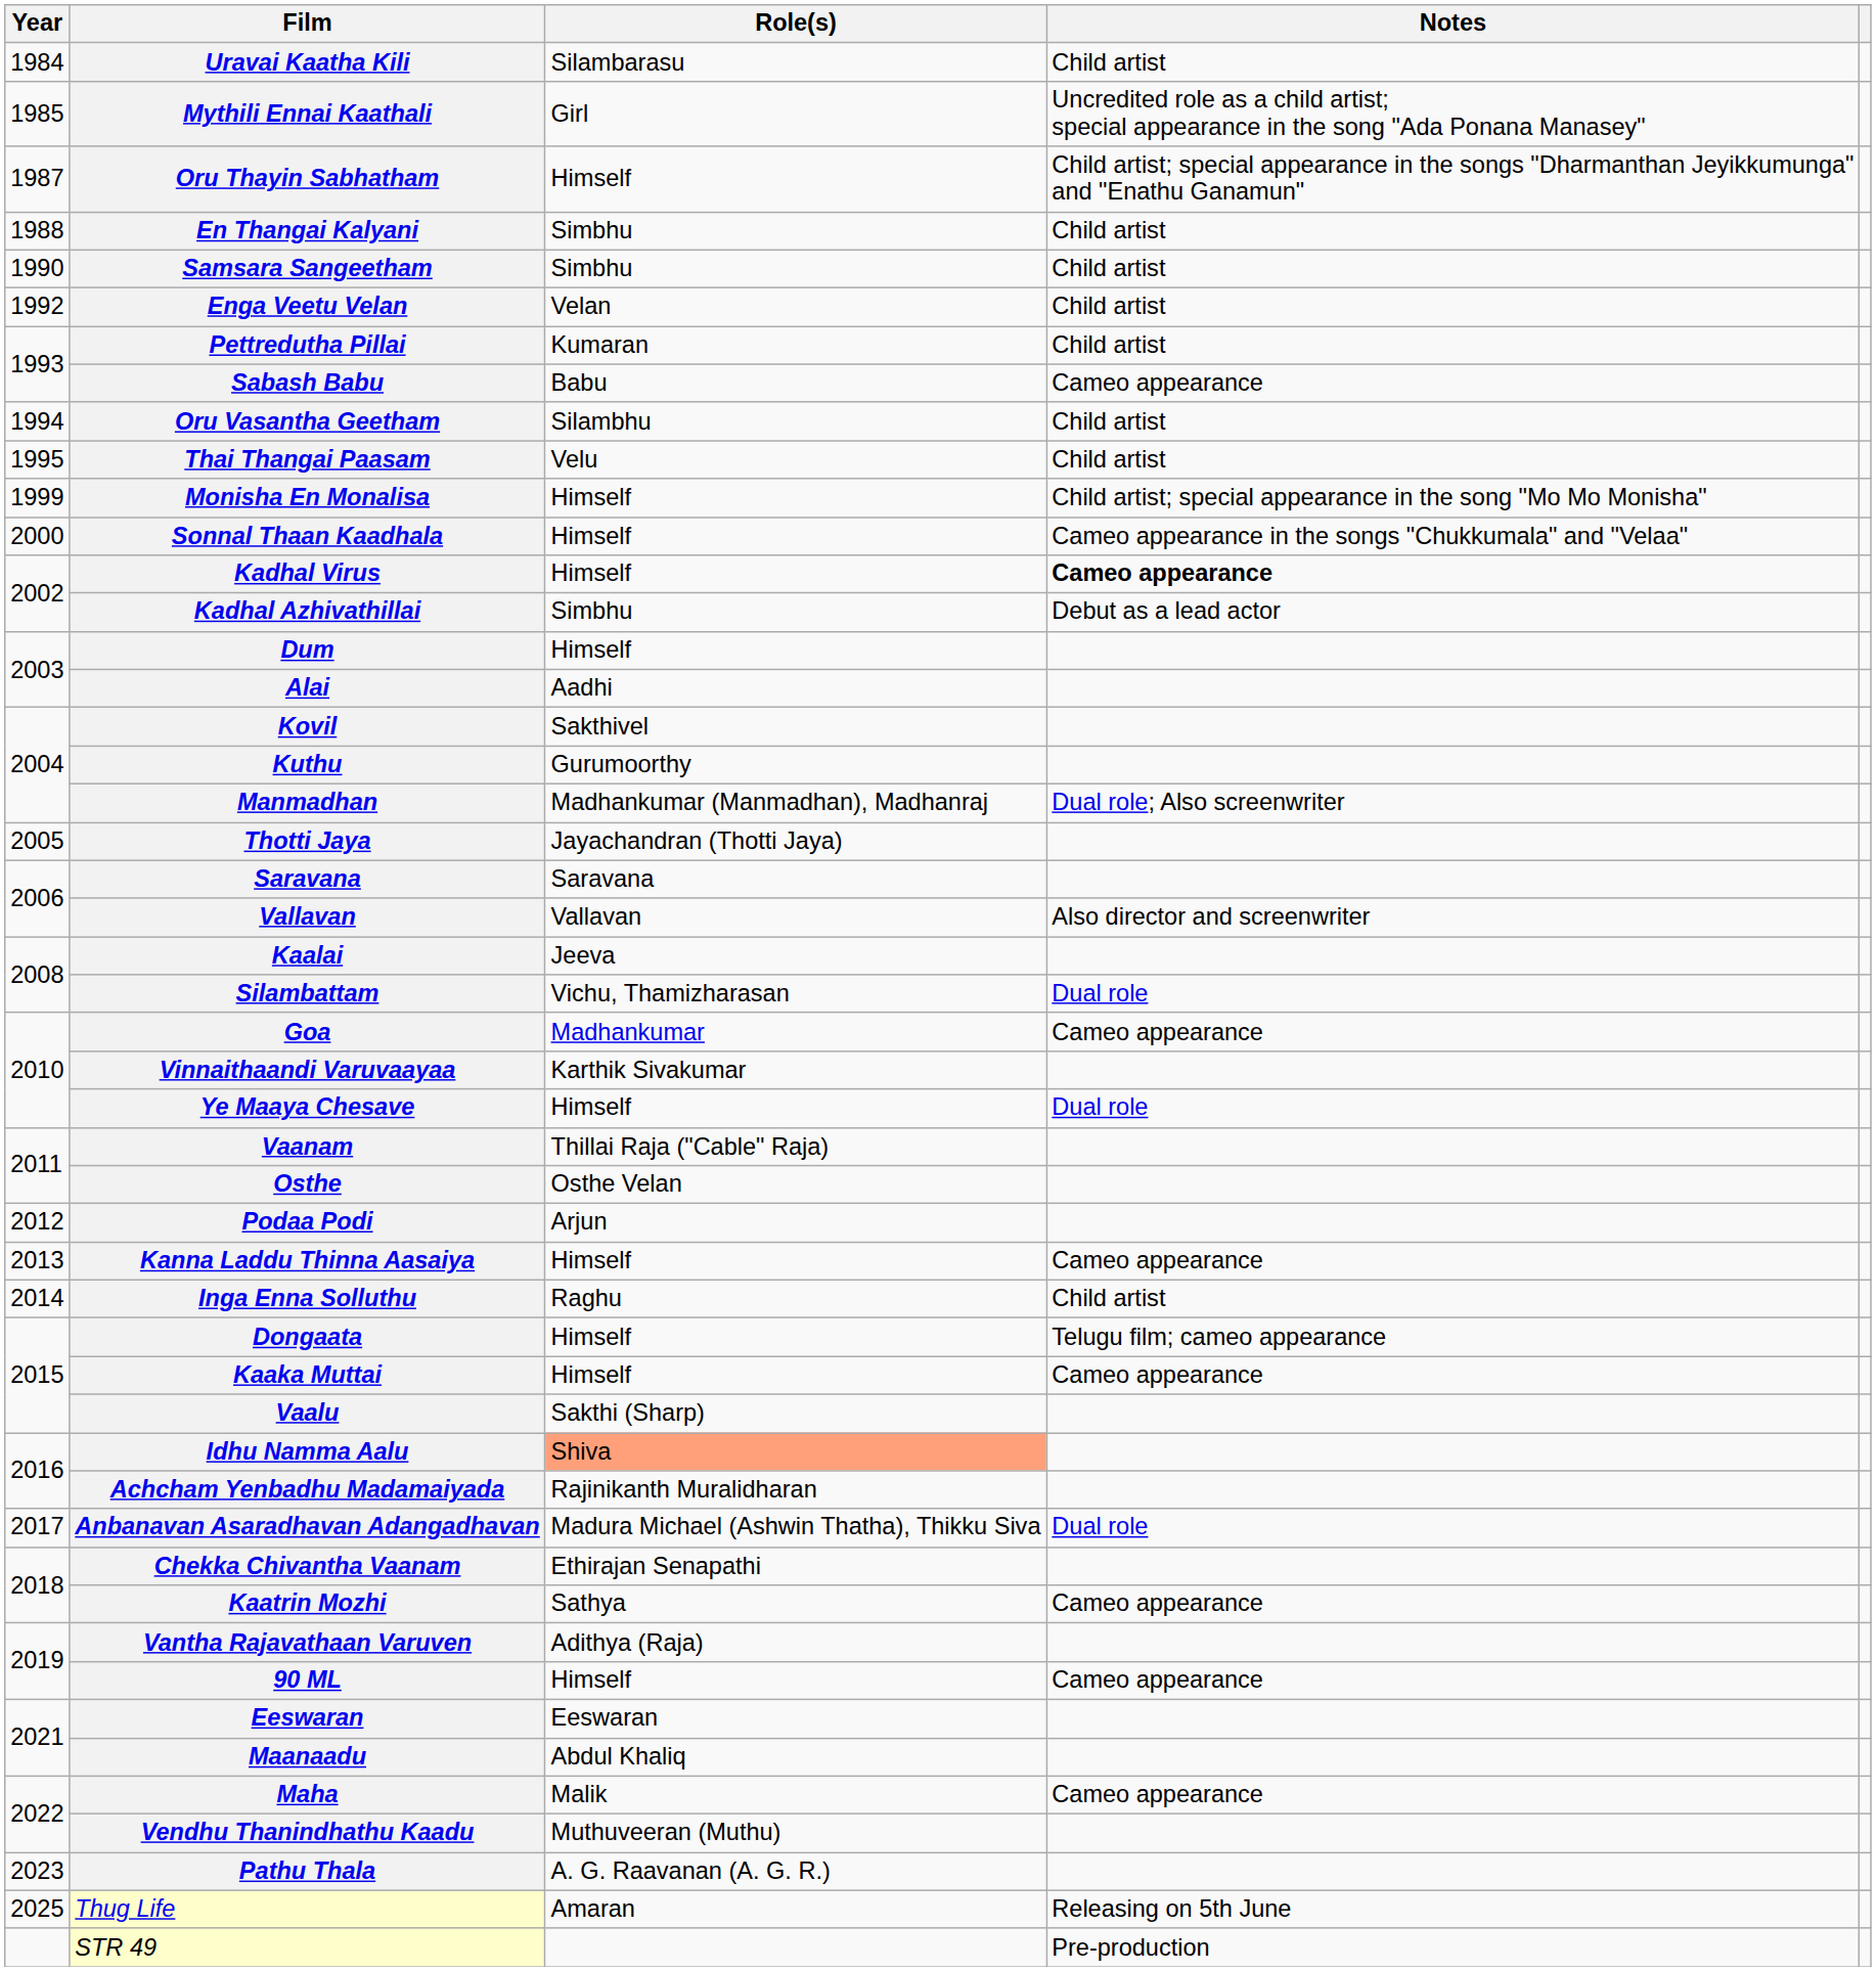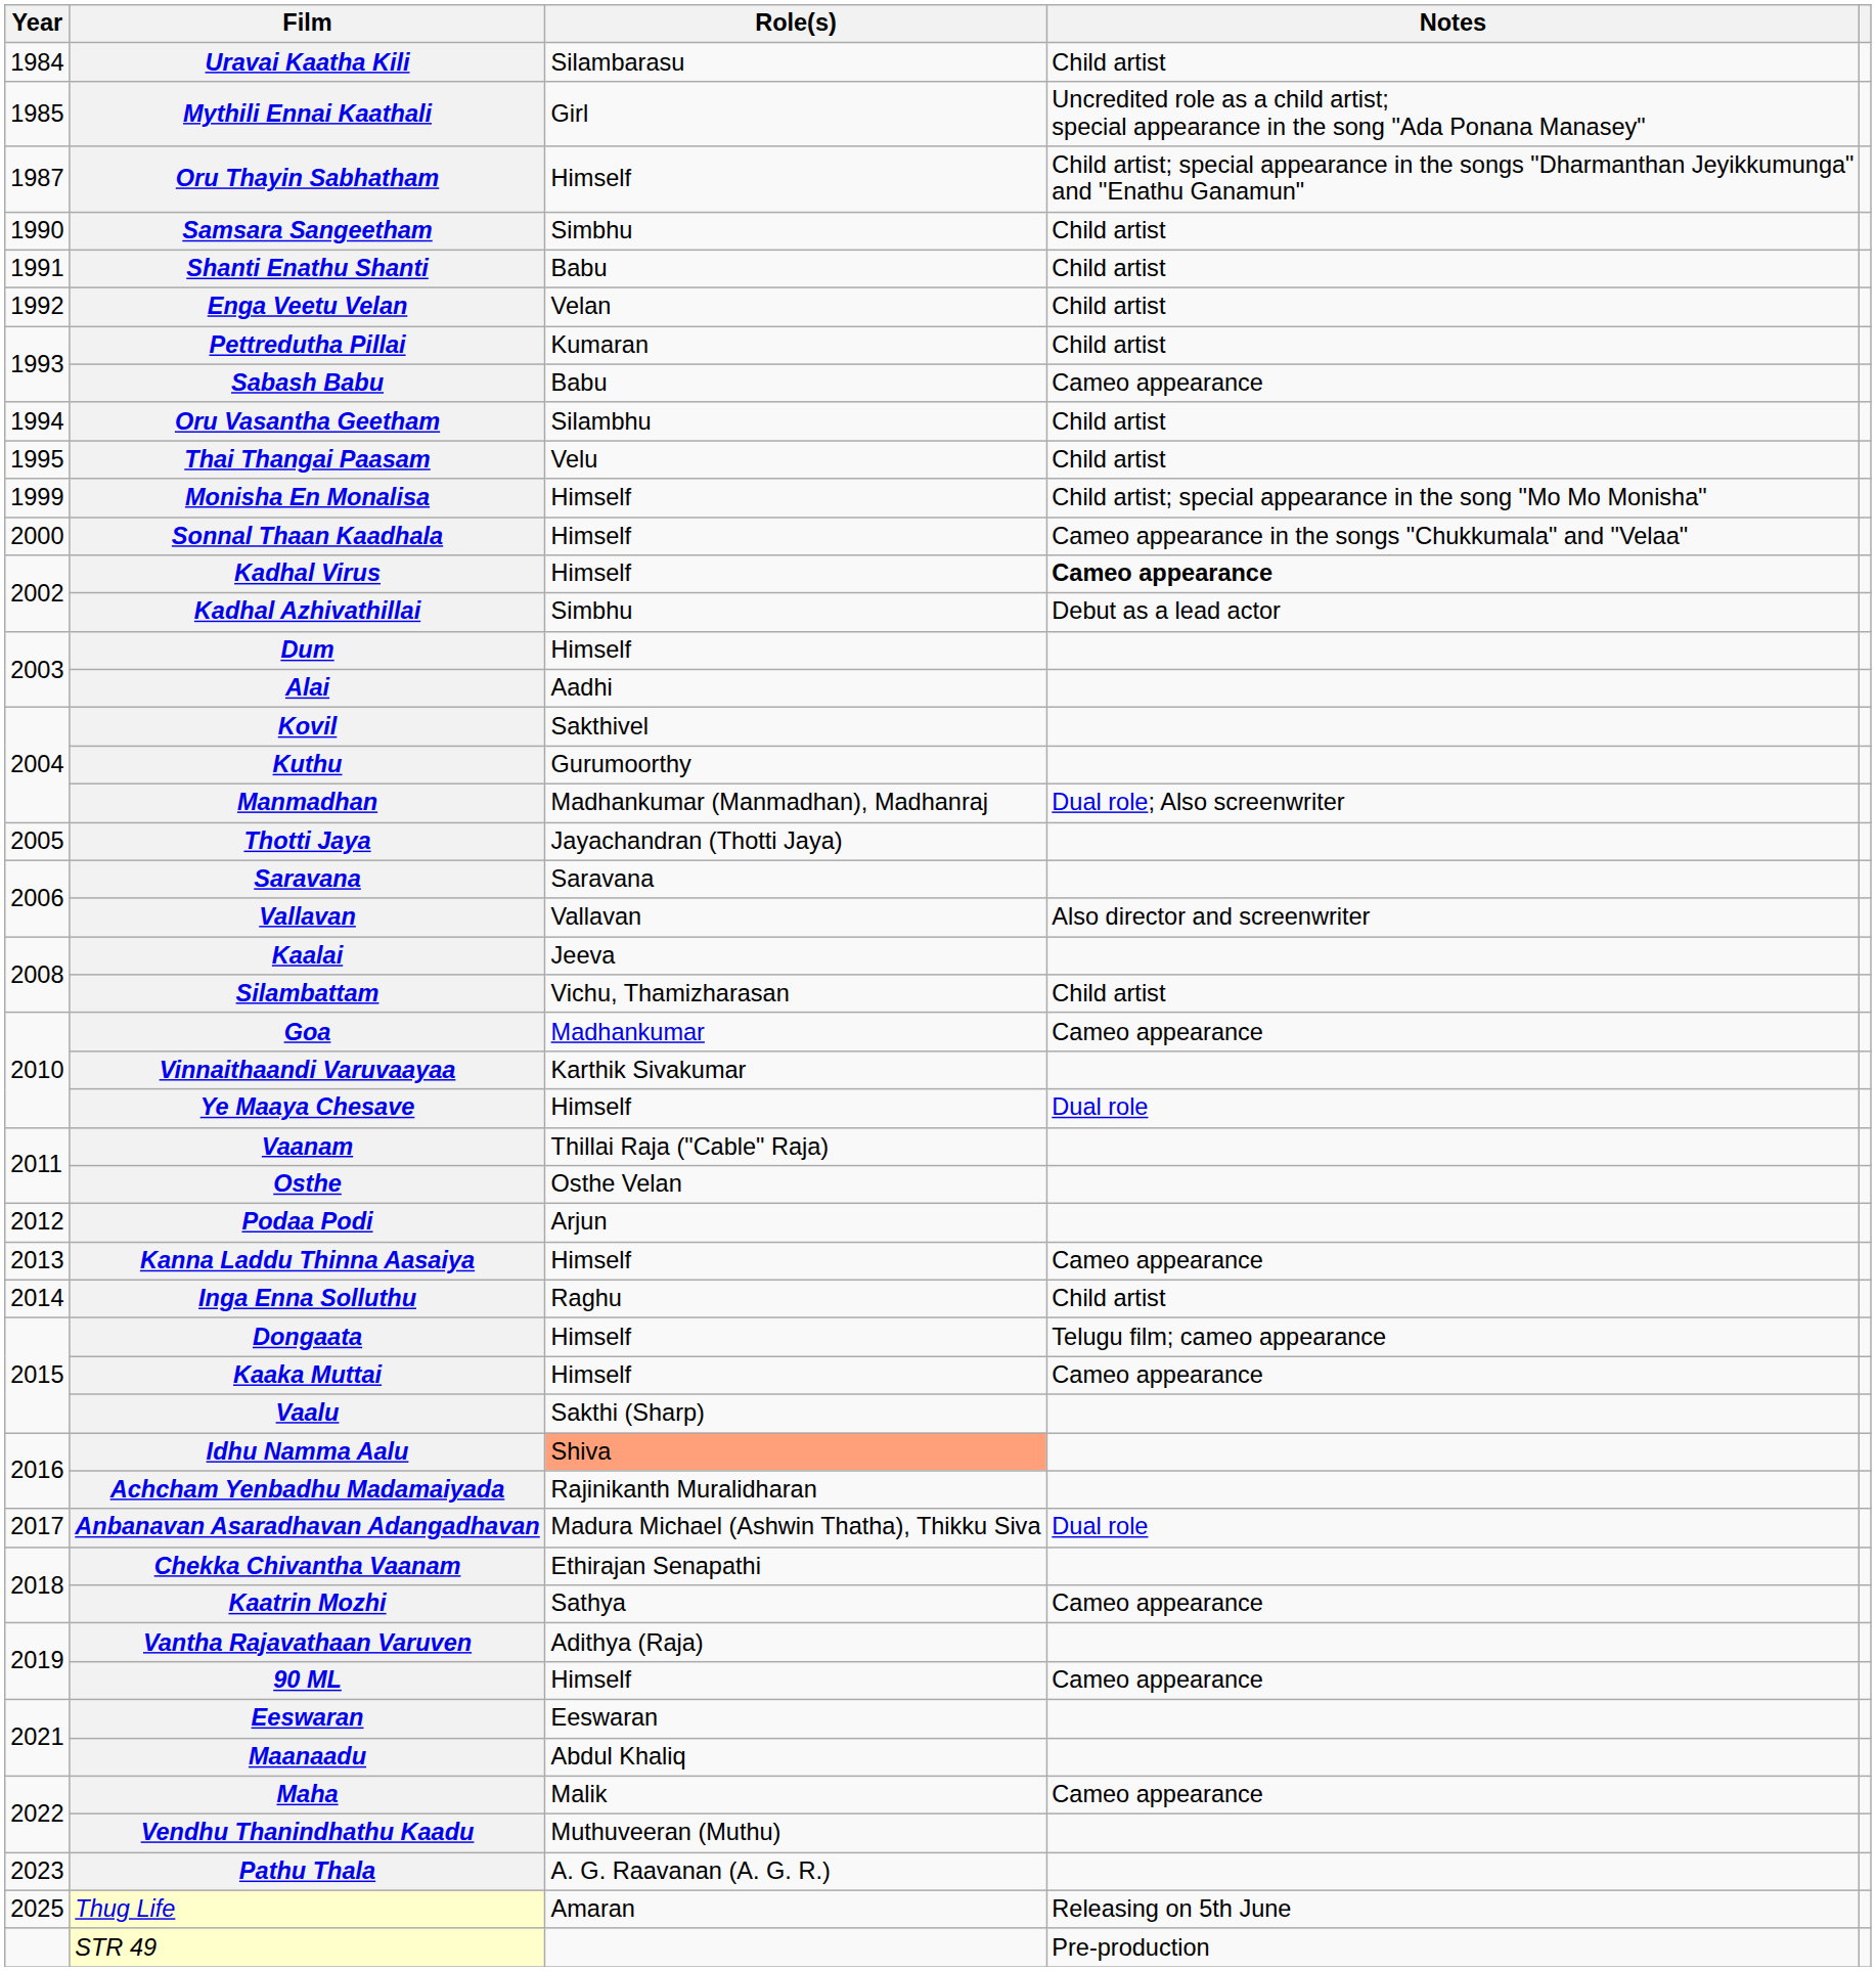- row: 1988 | En Thangai Kalyani | Simbhu | Child artist
+ row: 1991 | Shanti Enathu Shanti | Babu | Child artist
Silambattam | Notes: Dual role -> Child artist
